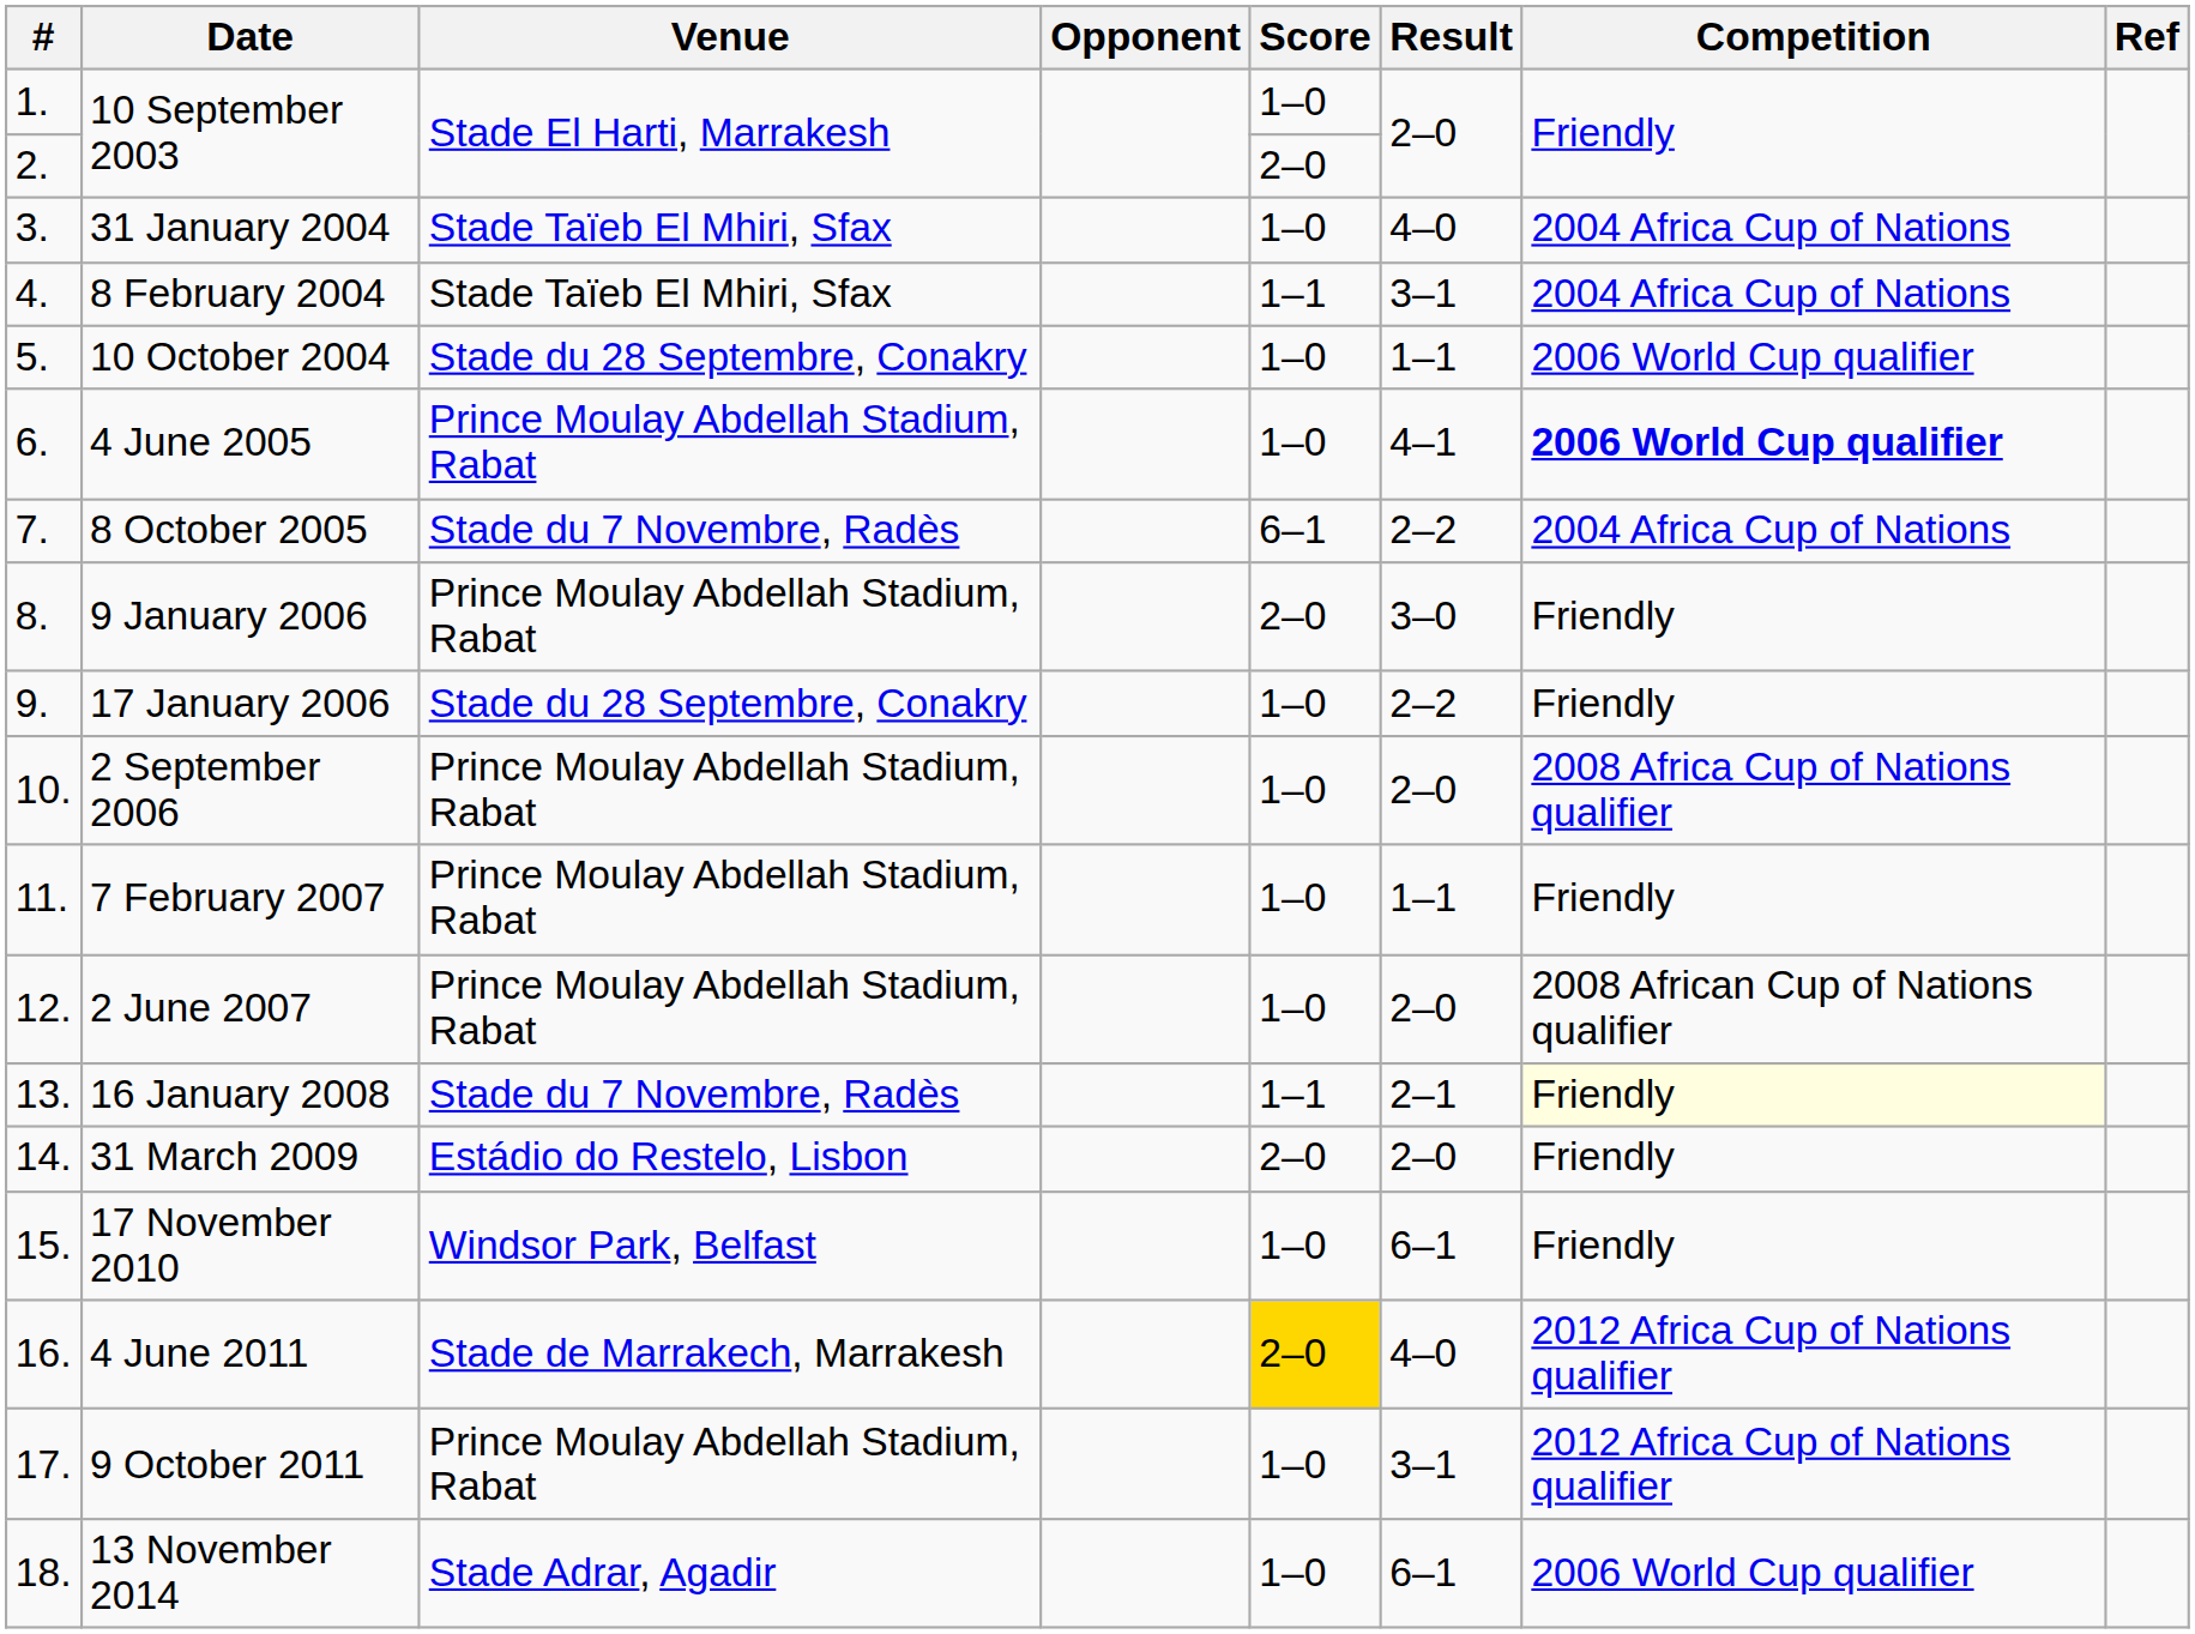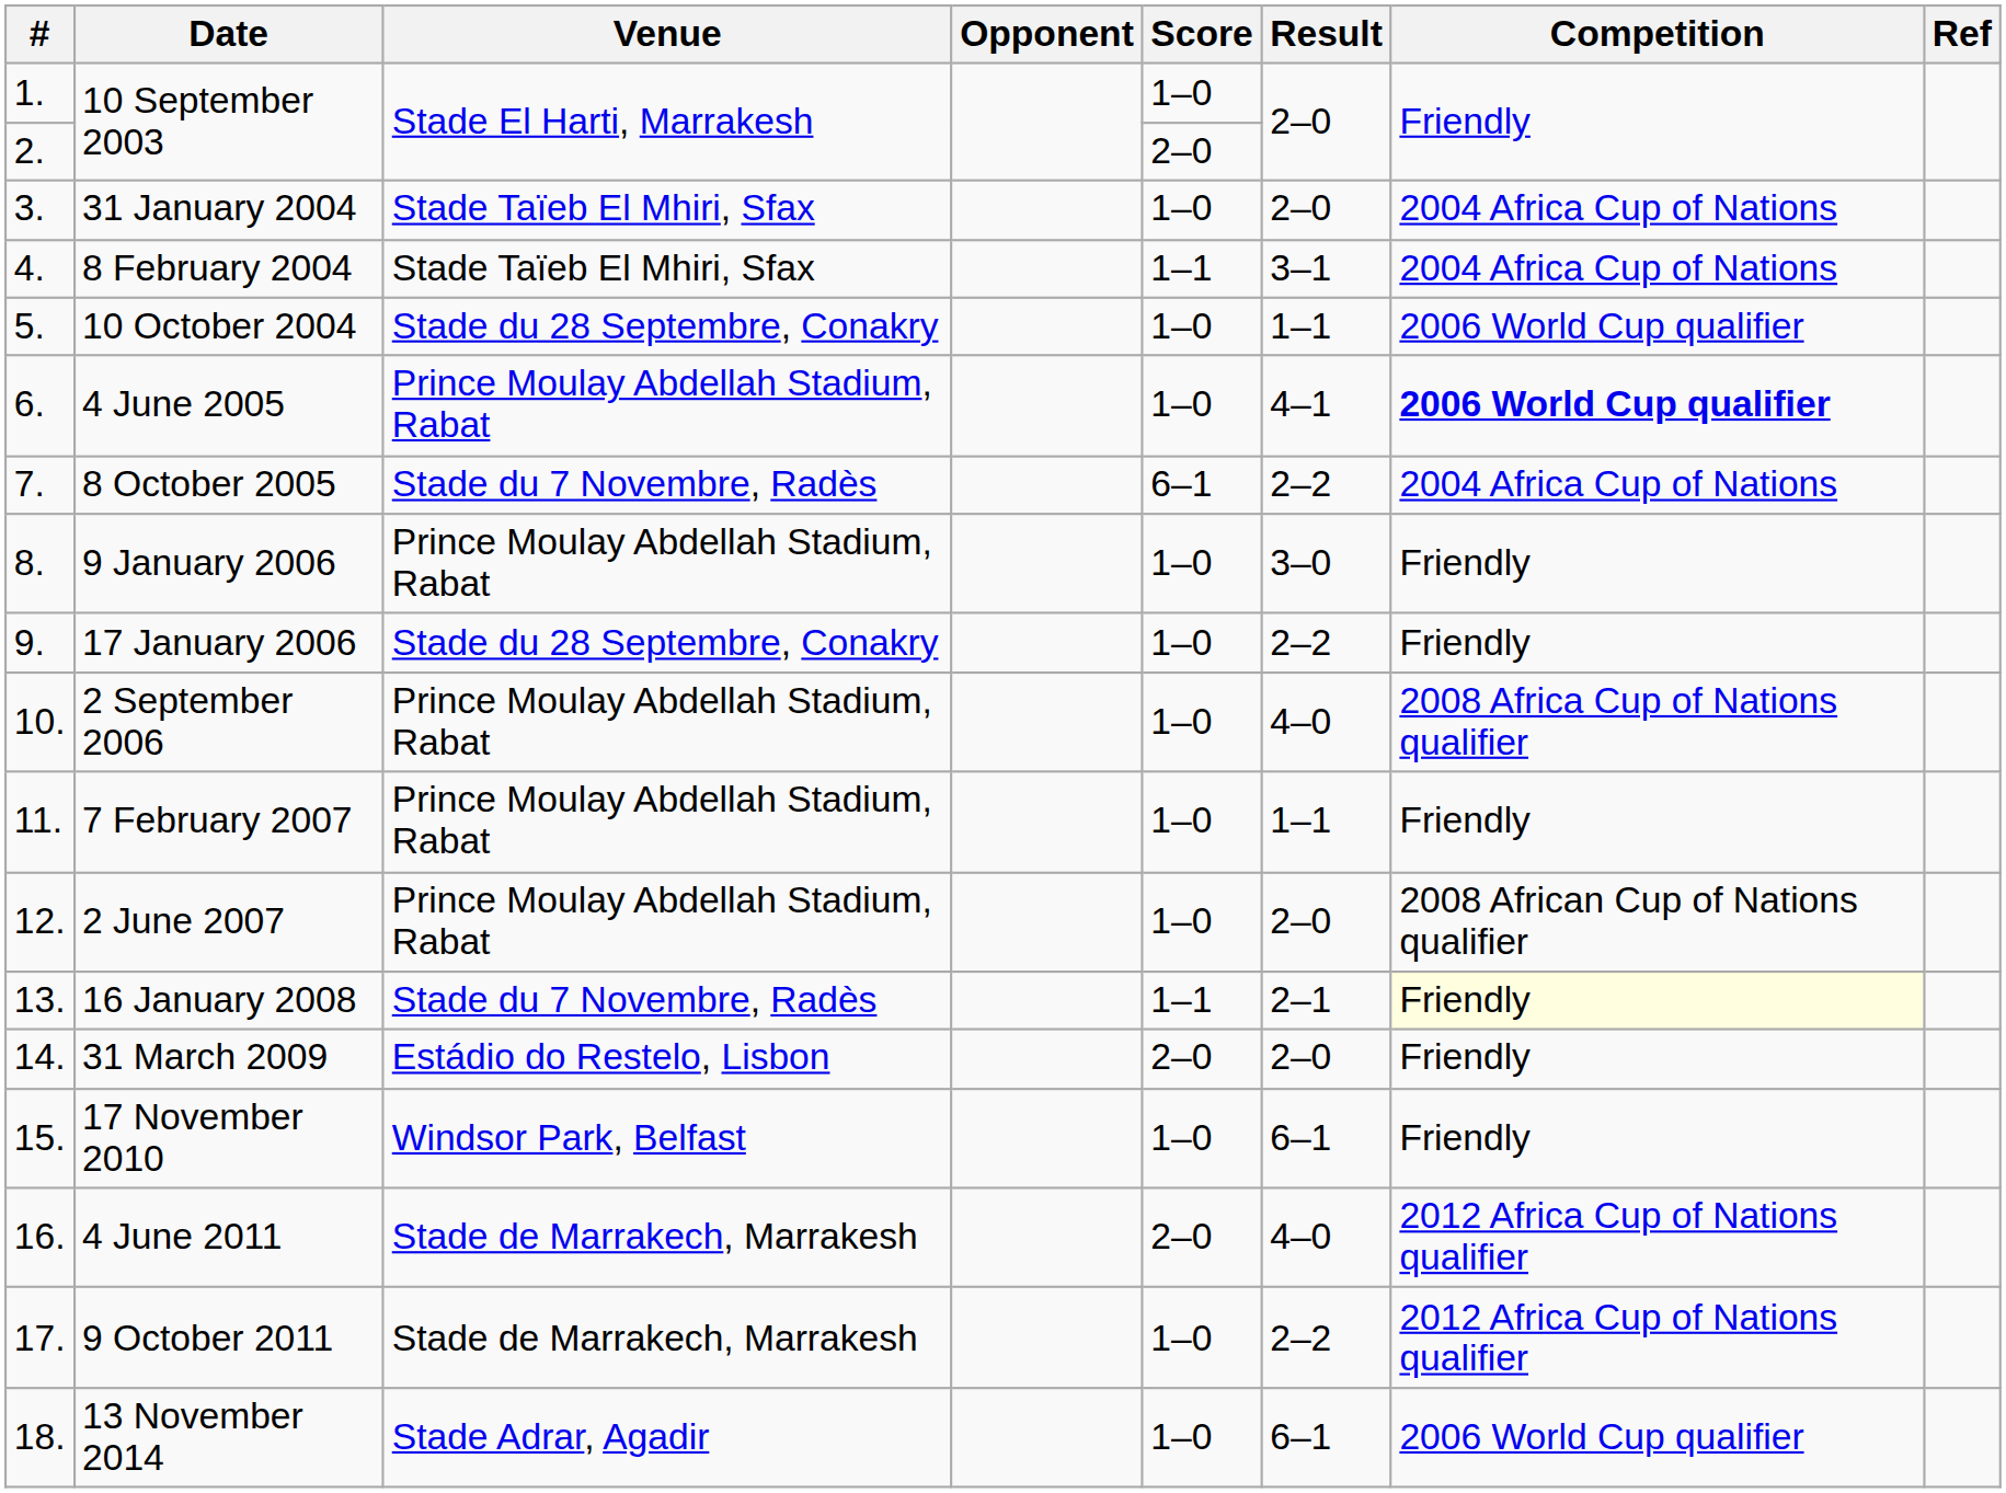31 January 2004 | Result: 4–0 -> 2–0
9 January 2006 | Score: 2–0 -> 1–0
2 September 2006 | Result: 2–0 -> 4–0
4 June 2011 | Score: gold background -> no background
9 October 2011 | Venue: Prince Moulay Abdellah Stadium, Rabat -> Stade de Marrakech, Marrakesh
9 October 2011 | Result: 3–1 -> 2–2
